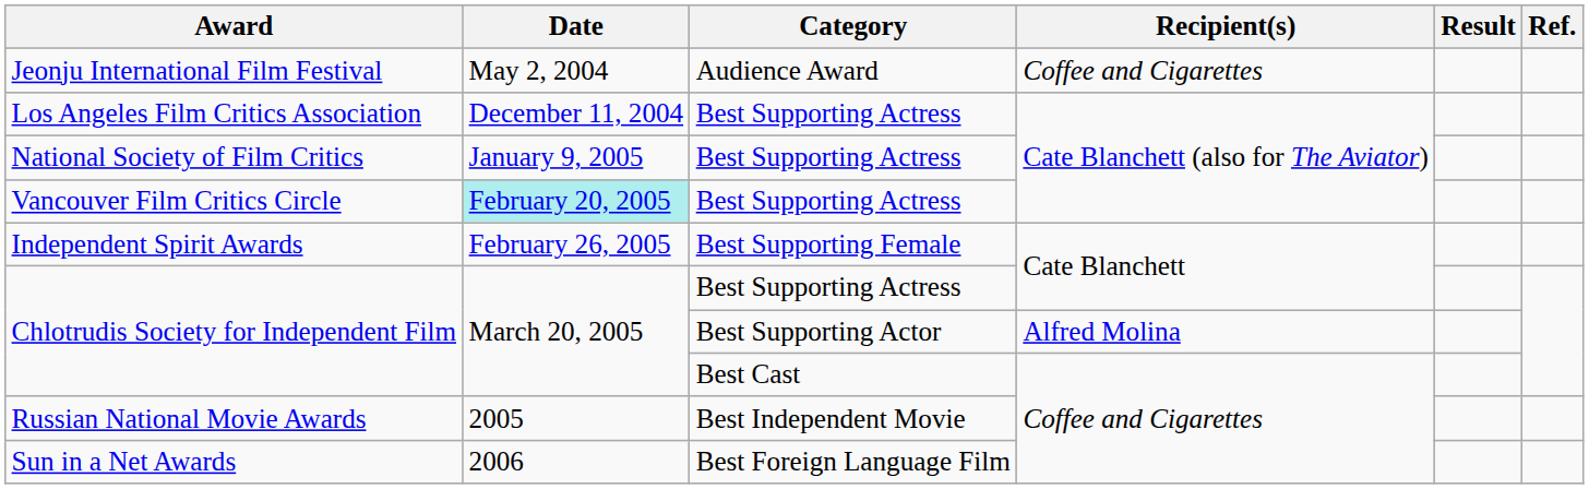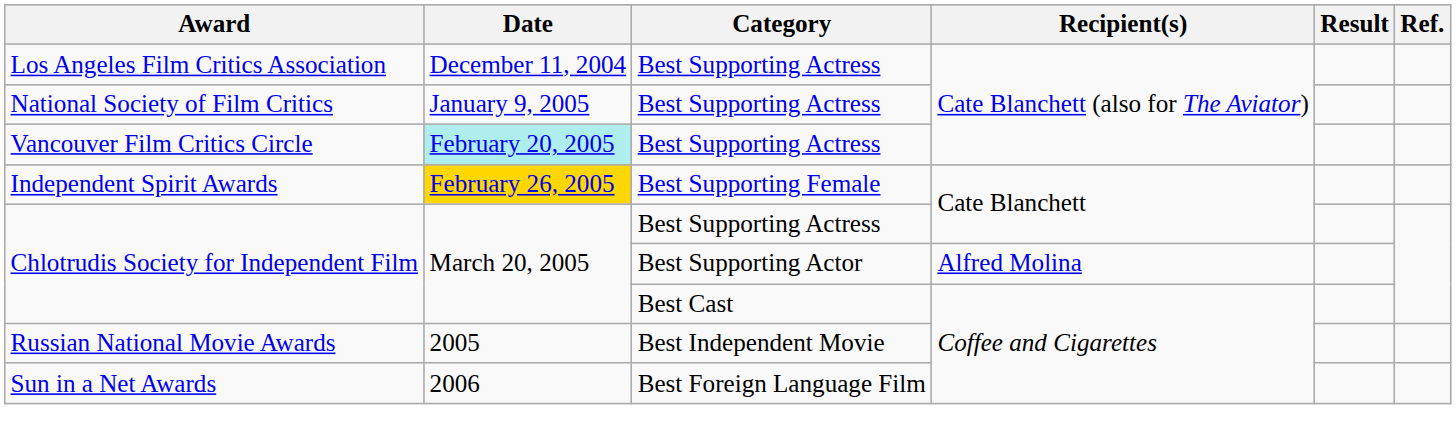- row: Jeonju International Film Festival | May 2, 2004 | Audience Award | Coffee and Cigarettes
Independent Spirit Awards | Date: no background -> gold background
